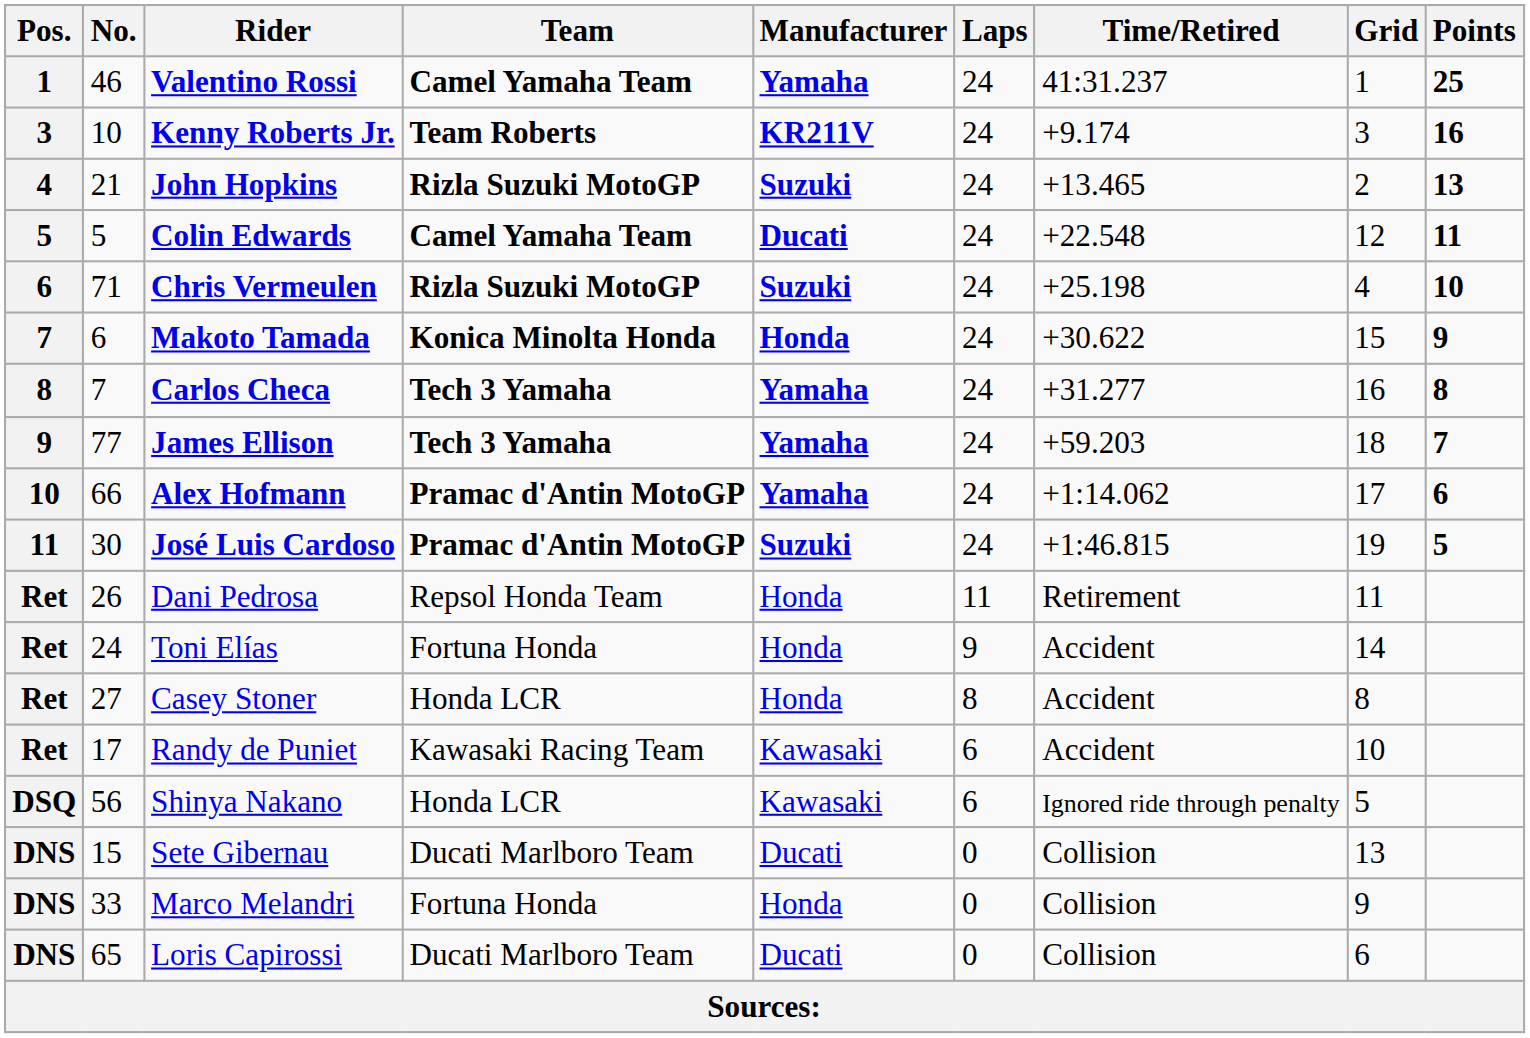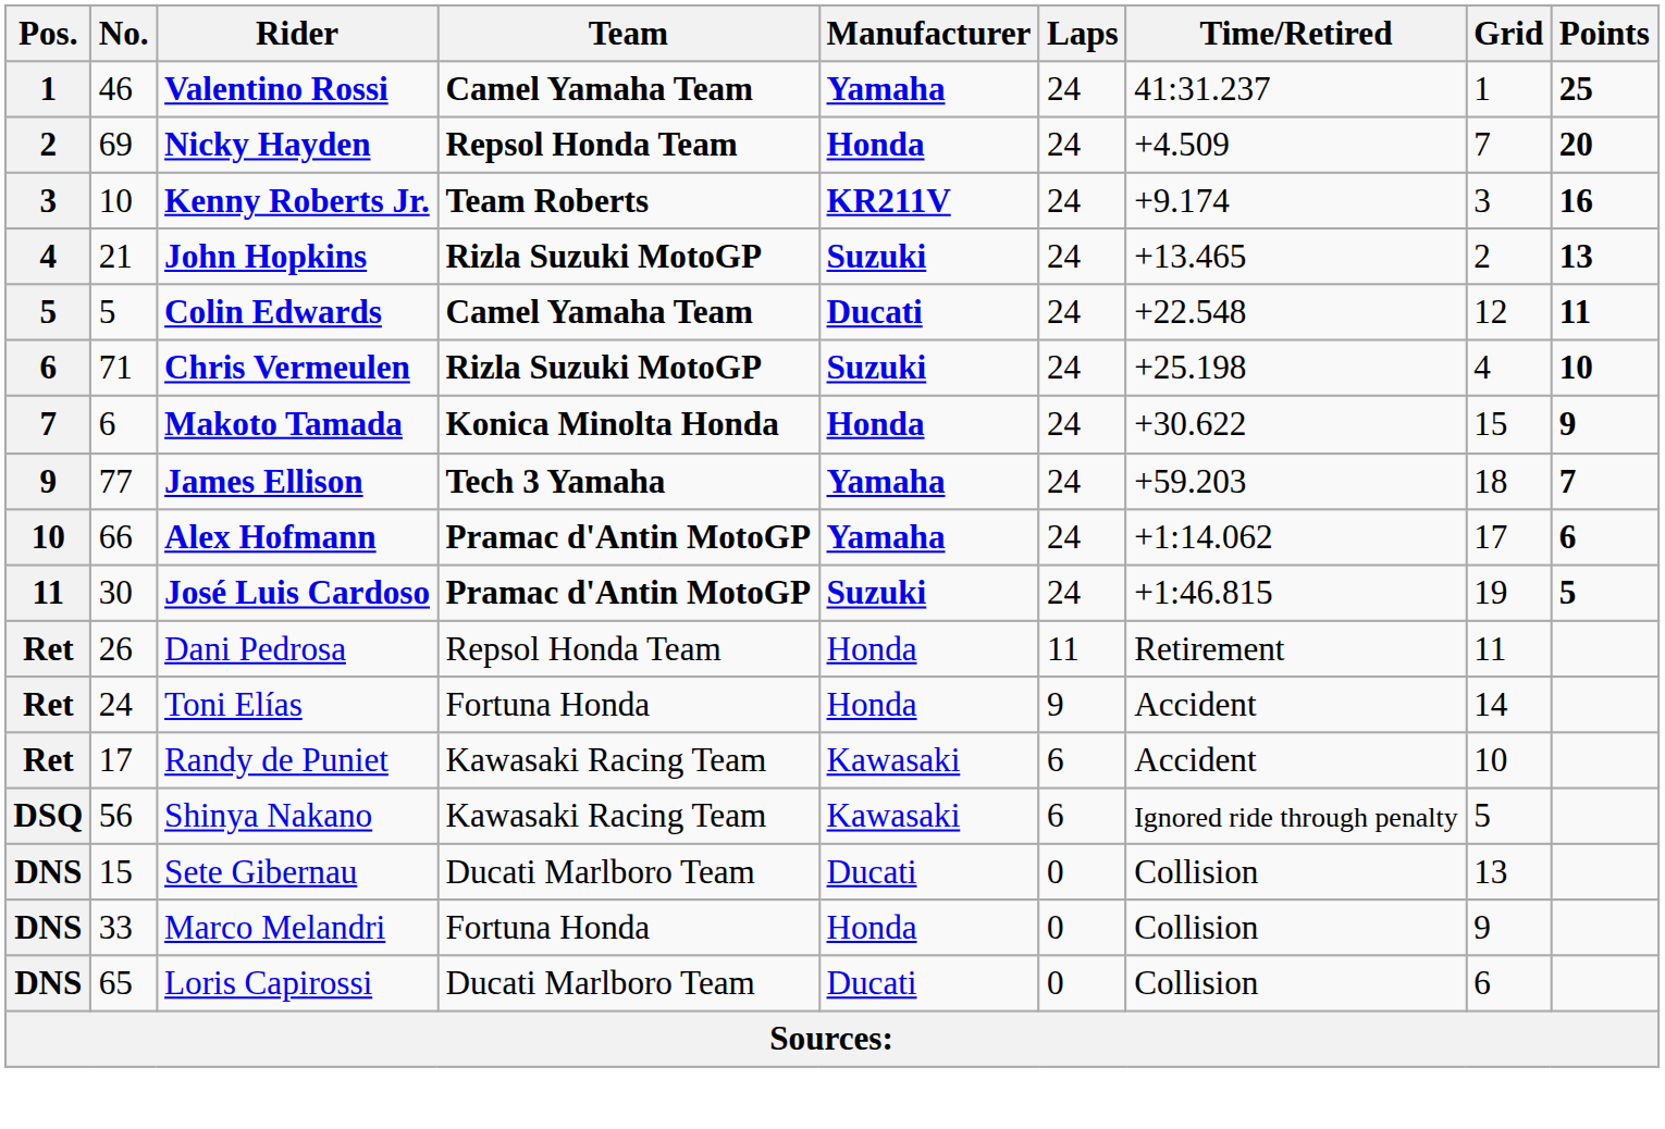+ row: 2 | 69 | Nicky Hayden | Repsol Honda Team | Honda | 24 | +4.509 | 7 | 20
- row: 8 | 7 | Carlos Checa | Tech 3 Yamaha | Yamaha | 24 | +31.277 | 16 | 8
- row: Ret | 27 | Casey Stoner | Honda LCR | Honda | 8 | Accident | 8
Shinya Nakano | Team: Honda LCR -> Kawasaki Racing Team
